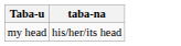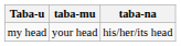+ column: taba-mu | your head
